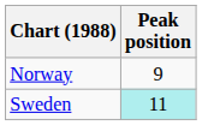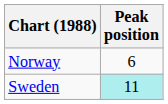Norway | Peak position: 9 -> 6
